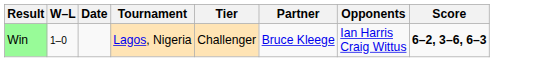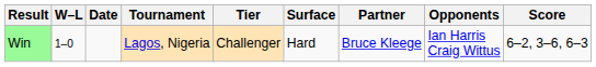+ column: Surface | Hard
Win | Score: bold -> normal
